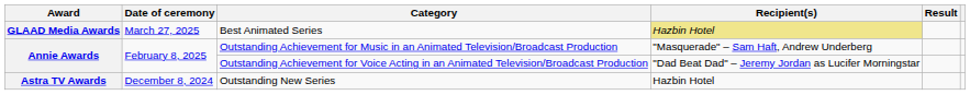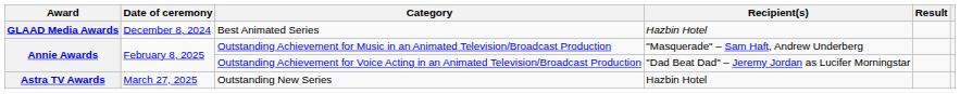Best Animated Series | Date of ceremony: March 27, 2025 -> December 8, 2024
Best Animated Series | Recipient(s): khaki background -> no background
Outstanding New Series | Date of ceremony: December 8, 2024 -> March 27, 2025
